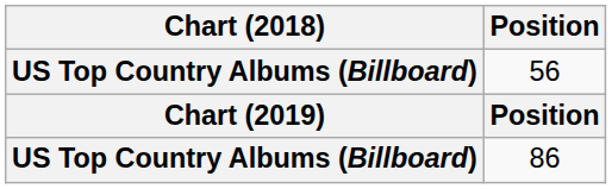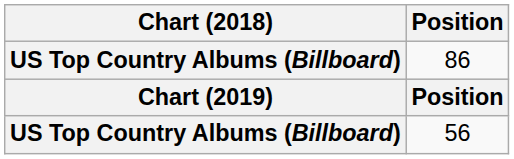rows swapped: 86 <-> 56
